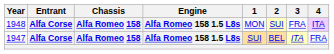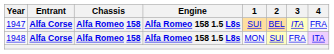rows swapped: 1947 <-> 1948
